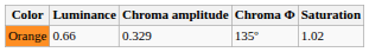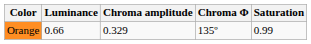Orange | Saturation: 1.02 -> 0.99
